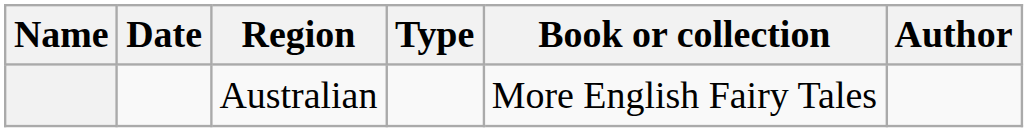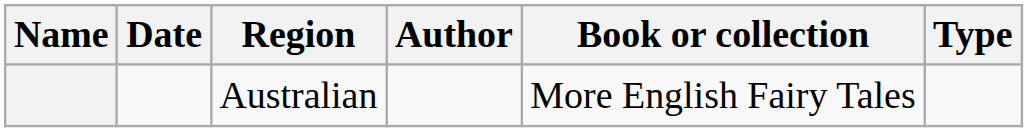columns swapped: Author <-> Type
